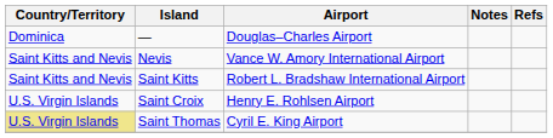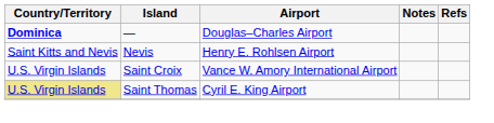— | Country/Territory: normal -> bold
Nevis | Airport: Vance W. Amory International Airport -> Henry E. Rohlsen Airport
- row: Saint Kitts and Nevis | Saint Kitts | Robert L. Bradshaw International Airport
Saint Croix | Airport: Henry E. Rohlsen Airport -> Vance W. Amory International Airport
